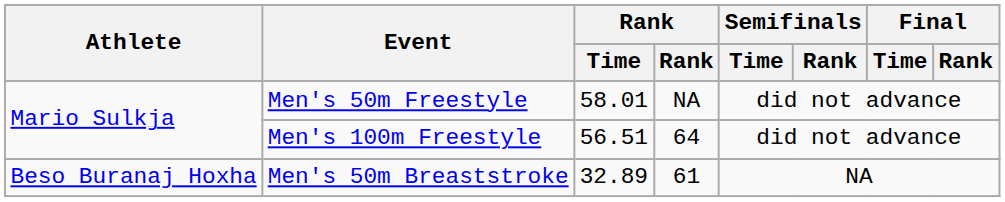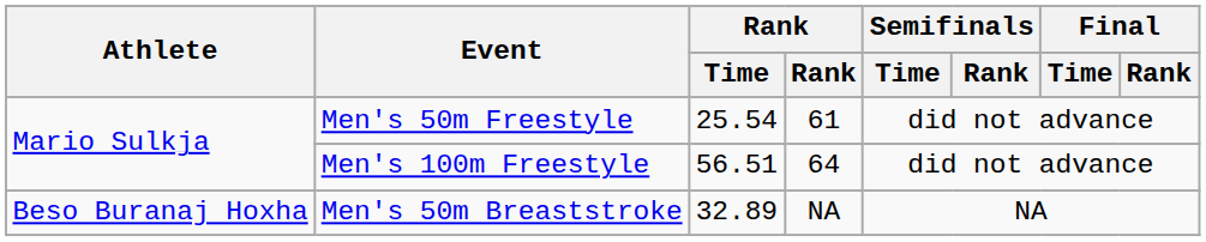Men's 50m Freestyle | Rank / Time: 58.01 -> 25.54
Men's 50m Freestyle | Rank: NA -> 61
Men's 50m Breaststroke | Rank: 61 -> NA
